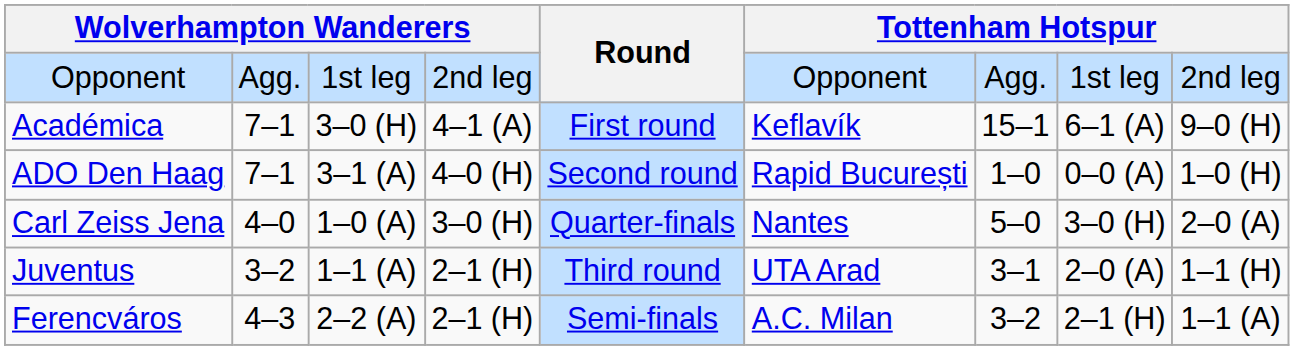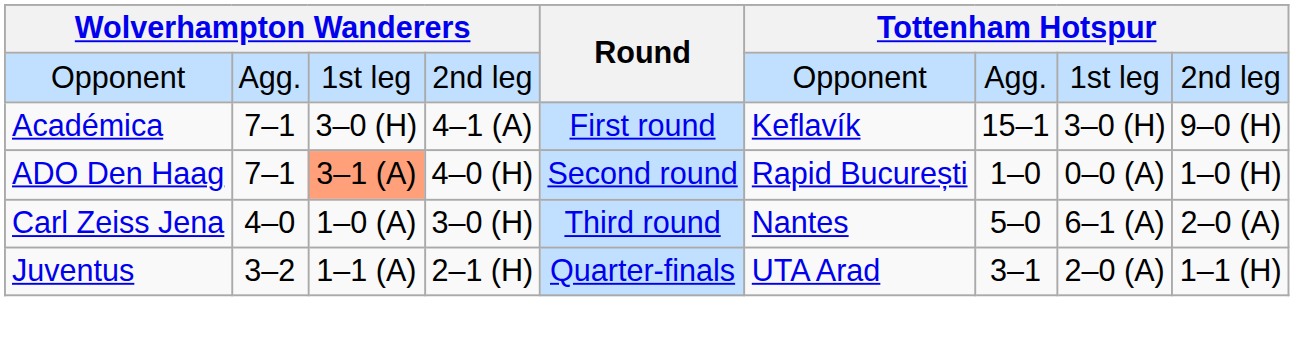Académica | column 8: 6–1 (A) -> 3–0 (H)
ADO Den Haag | column 3: no background -> lightsalmon background
Carl Zeiss Jena | Round: Quarter-finals -> Third round
Carl Zeiss Jena | column 8: 3–0 (H) -> 6–1 (A)
Juventus | Round: Third round -> Quarter-finals
- row: Ferencváros | 4–3 | 2–2 (A) | 2–1 (H) | Semi-finals | A.C. Milan | 3–2 | 2–1 (H) | 1–1 (A)
